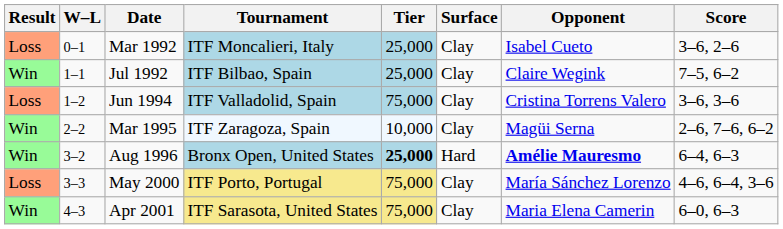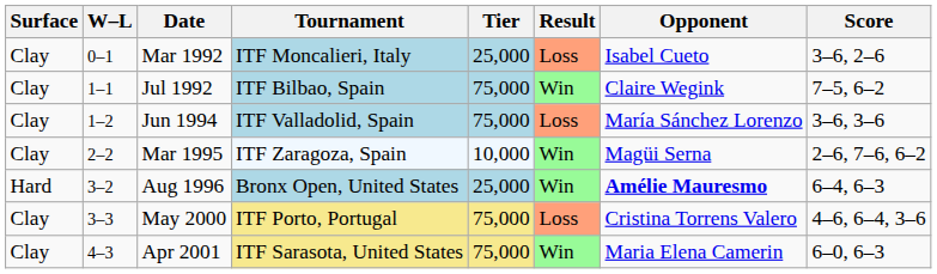columns swapped: Result <-> Surface
Jul 1992 | Tier: 25,000 -> 75,000
Jun 1994 | Opponent: Cristina Torrens Valero -> María Sánchez Lorenzo
Aug 1996 | Tier: bold -> normal
May 2000 | Opponent: María Sánchez Lorenzo -> Cristina Torrens Valero
